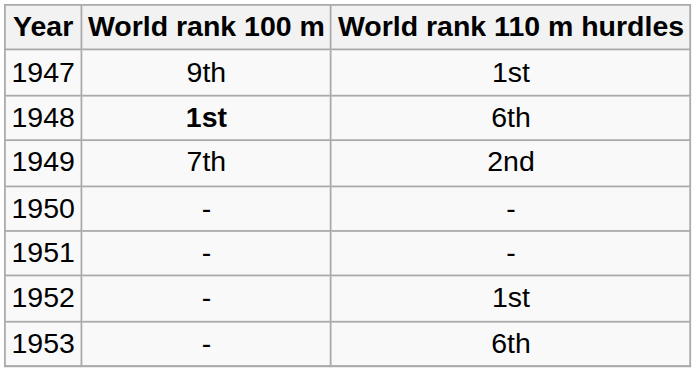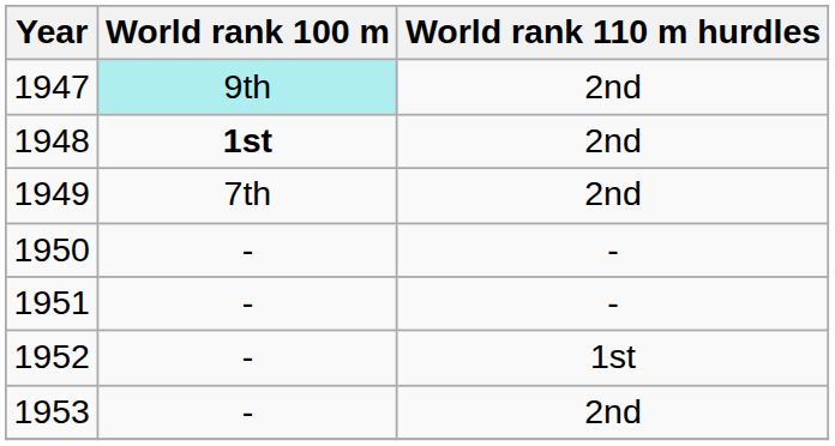1947 | World rank 100 m: no background -> paleturquoise background
1947 | World rank 110 m hurdles: 1st -> 2nd
1948 | World rank 110 m hurdles: 6th -> 2nd
1953 | World rank 110 m hurdles: 6th -> 2nd
